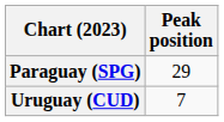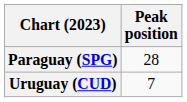Paraguay (SPG) | Peak position: 29 -> 28
